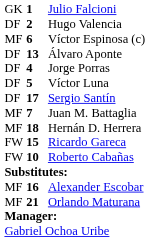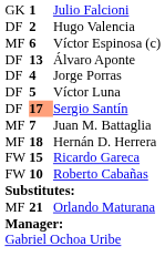Sergio Santín | column 2: no background -> lightsalmon background
- row: MF | 16 | Alexander Escobar
